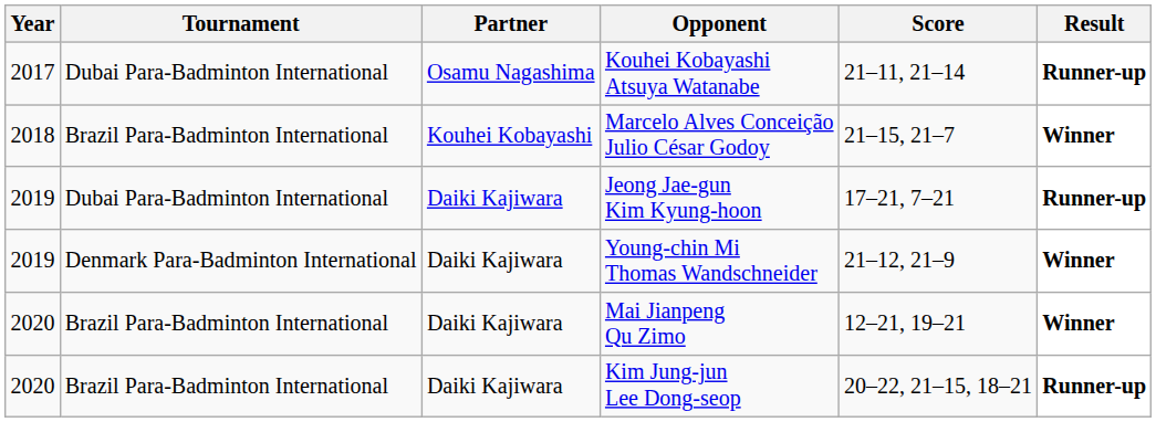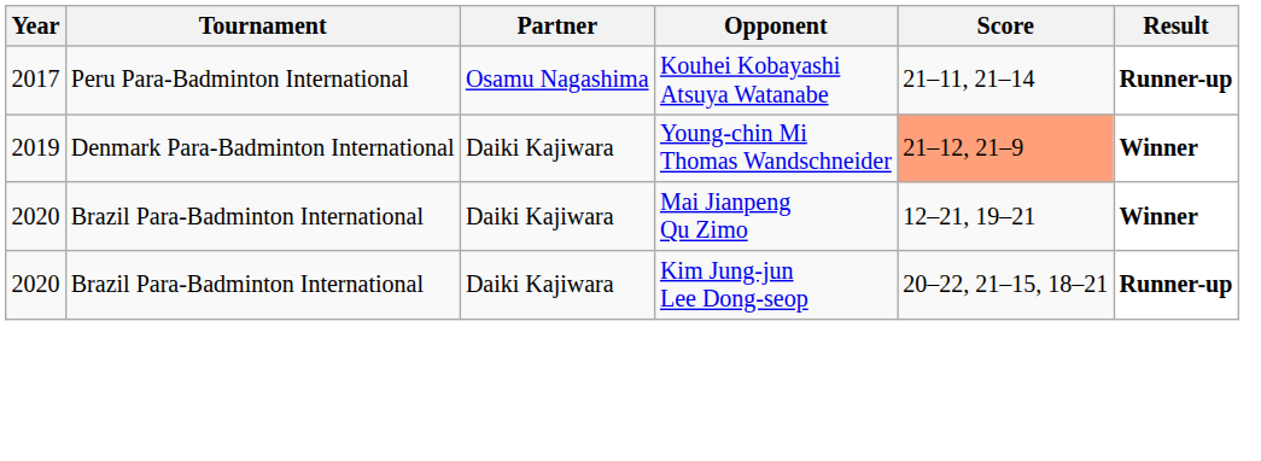Kouhei Kobayashi Atsuya Watanabe | Tournament: Dubai Para-Badminton International -> Peru Para-Badminton International
- row: 2018 | Brazil Para-Badminton International | Kouhei Kobayashi | Marcelo Alves Conceição Julio César Godoy | 21–15, 21–7 | Winner
- row: 2019 | Dubai Para-Badminton International | Daiki Kajiwara | Jeong Jae-gun Kim Kyung-hoon | 17–21, 7–21 | Runner-up
Young-chin Mi Thomas Wandschneider | Score: no background -> lightsalmon background
